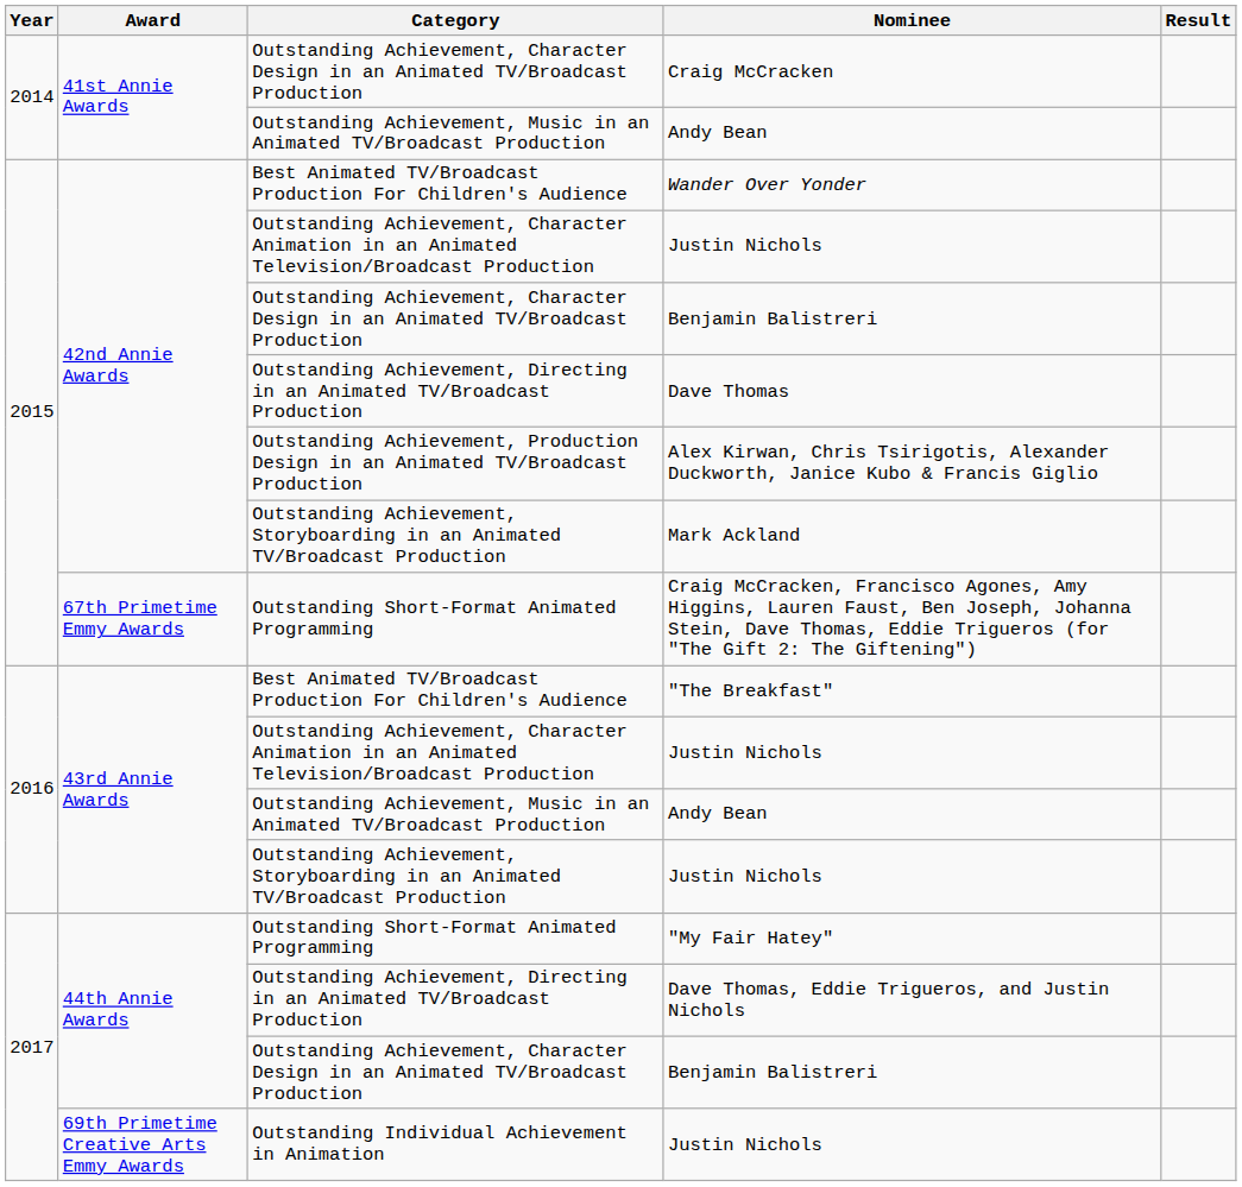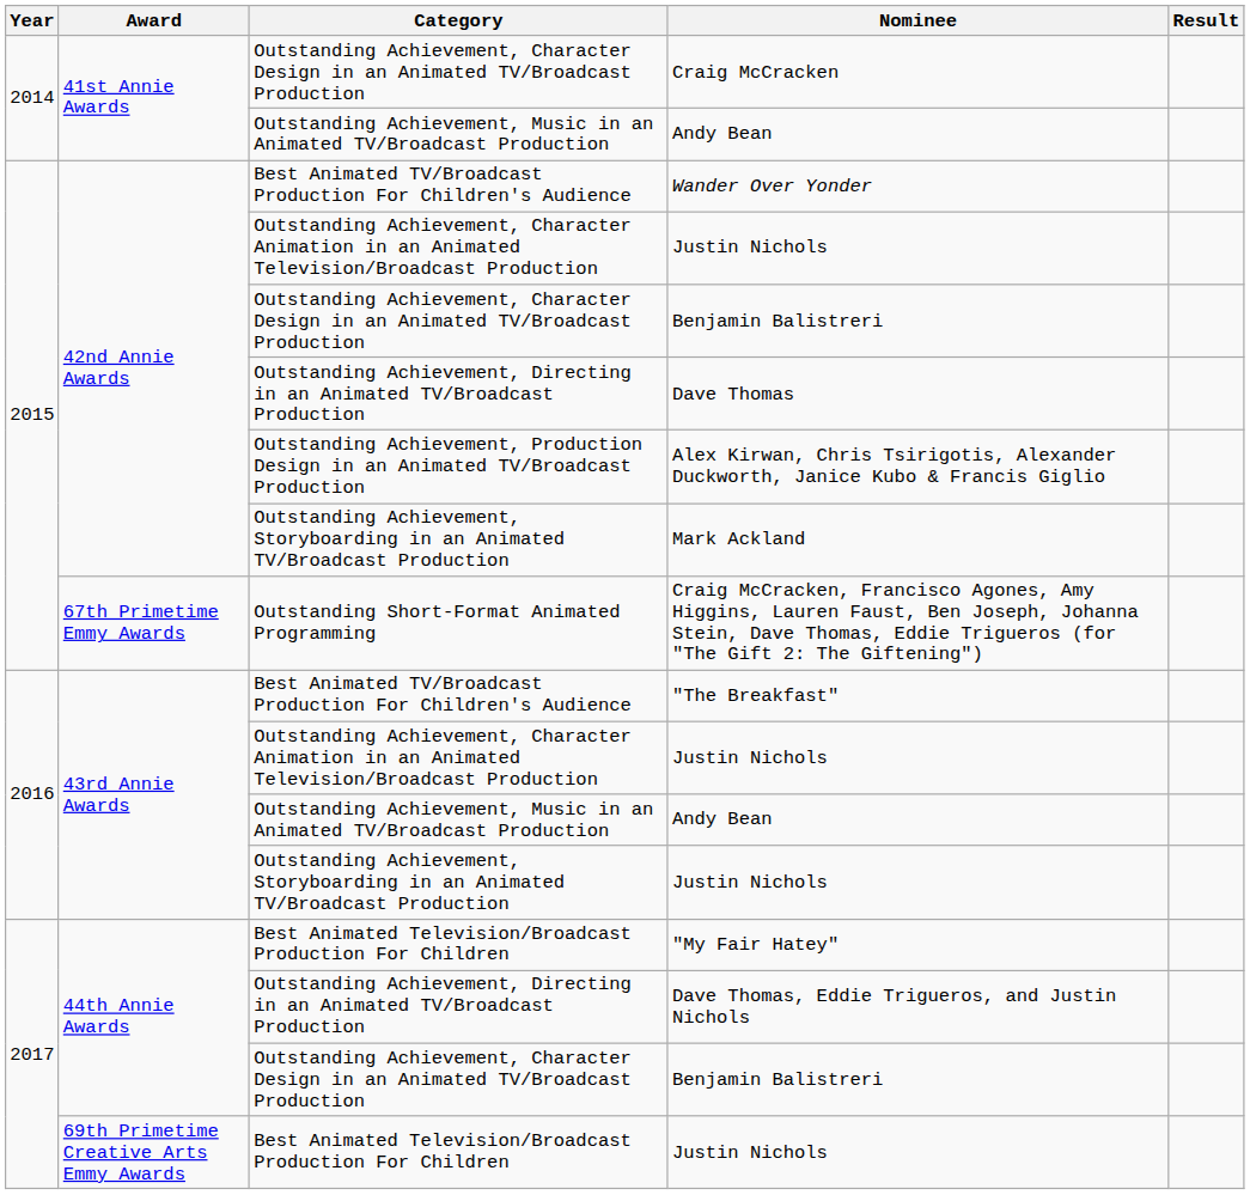"My Fair Hatey" | Category: Outstanding Short-Format Animated Programming -> Best Animated Television/Broadcast Production For Children
69th Primetime Creative Arts Emmy Awards / Justin Nichols | Category: Outstanding Individual Achievement in Animation -> Best Animated Television/Broadcast Production For Children
